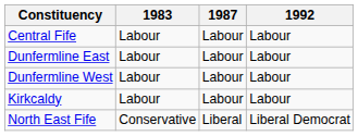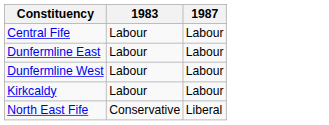- column: 1992 | Labour | Labour | Labour | Labour | Liberal Democrat
